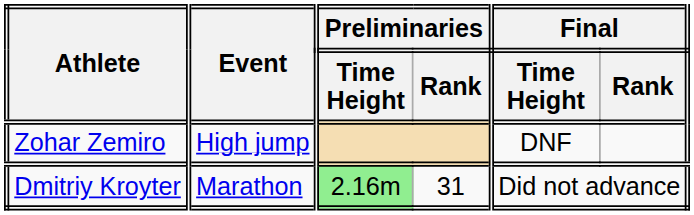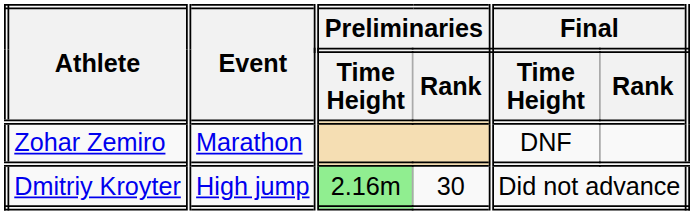Zohar Zemiro | Event: High jump -> Marathon
Dmitriy Kroyter | Event: Marathon -> High jump
Dmitriy Kroyter | Preliminaries / Rank: 31 -> 30
